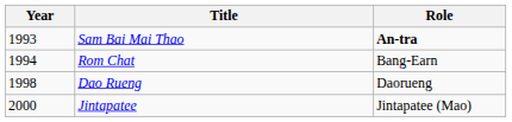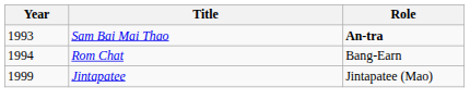- row: 1998 | Dao Rueng | Daorueng
Jintapatee | Year: 2000 -> 1999
